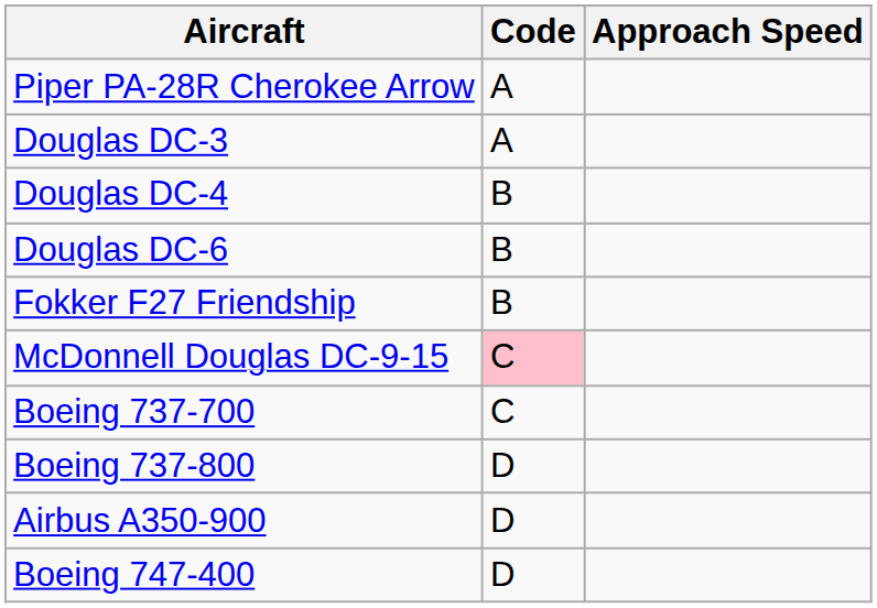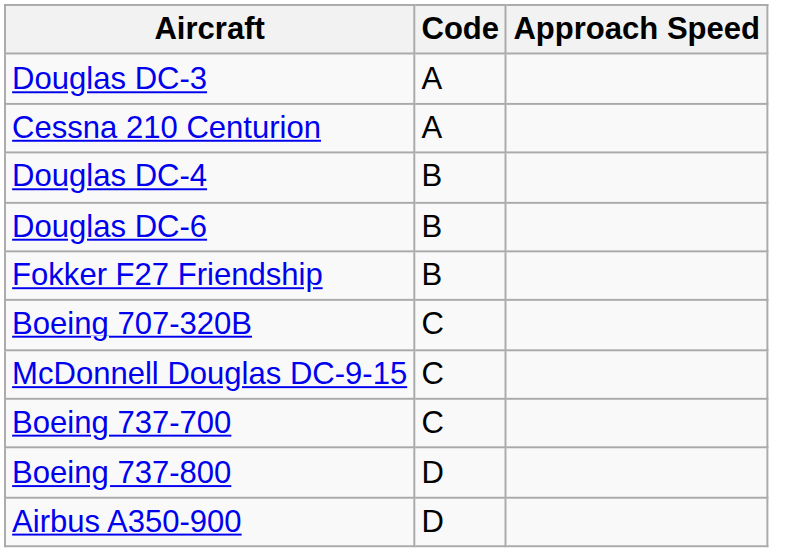- row: Piper PA-28R Cherokee Arrow | A
+ row: Cessna 210 Centurion | A
+ row: Boeing 707-320B | C
McDonnell Douglas DC-9-15 | Code: pink background -> no background
- row: Boeing 747-400 | D
